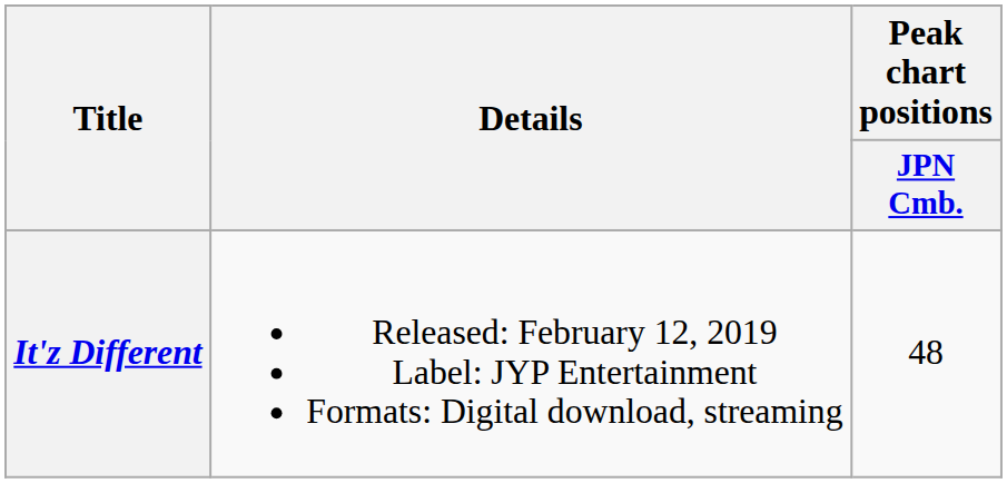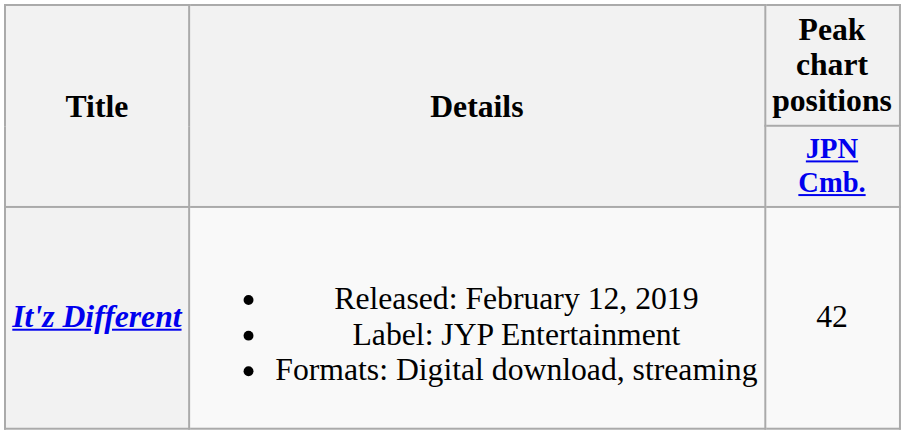It'z Different | Peak chart positions / JPN Cmb.: 48 -> 42
